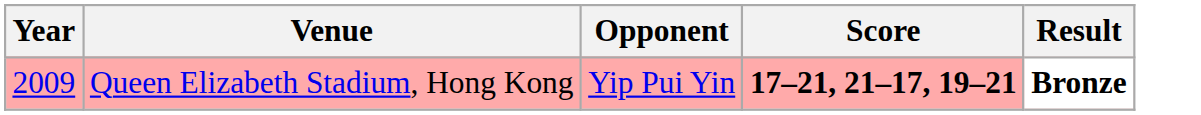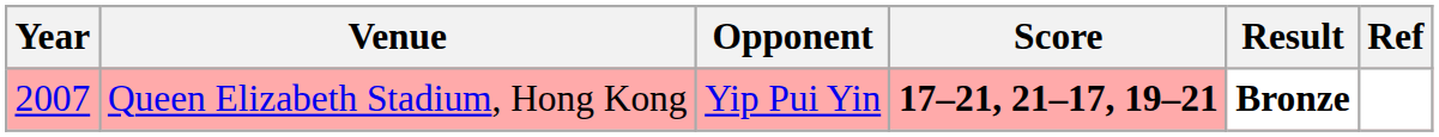+ column: Ref
Queen Elizabeth Stadium, Hong Kong | Year: 2009 -> 2007
